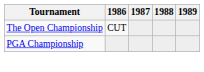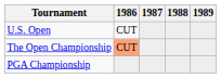+ row: U.S. Open | CUT
The Open Championship | 1986: no background -> lightsalmon background
